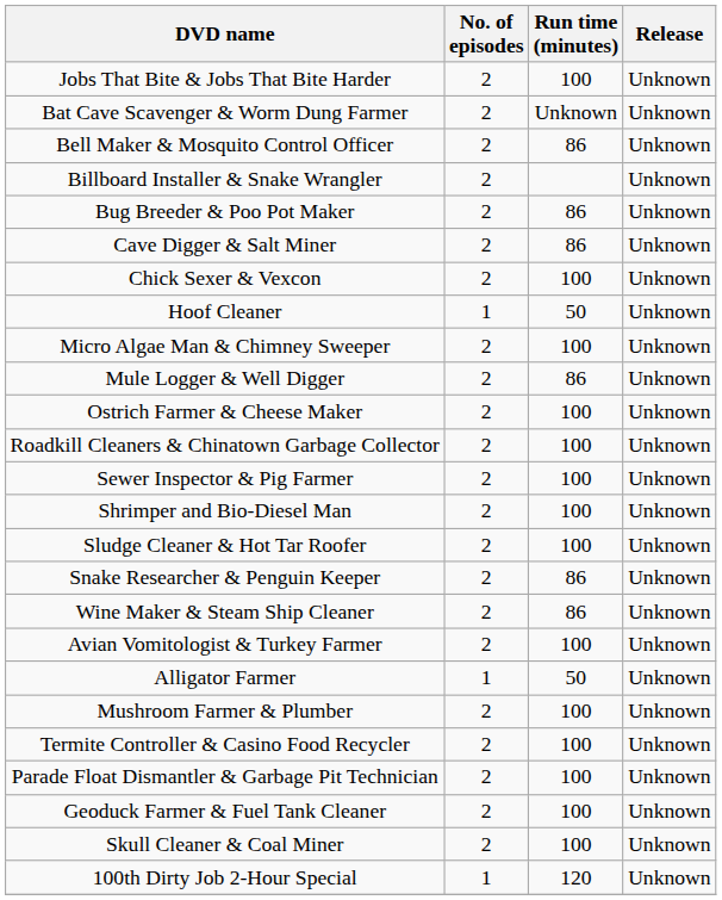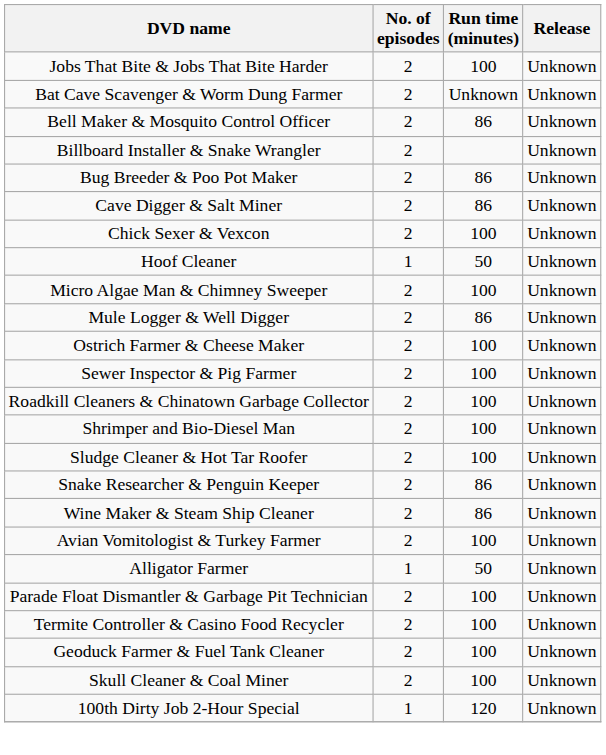rows swapped: Roadkill Cleaners & Chinatown Garbage Collector <-> Sewer Inspector & Pig Farmer
- row: Mushroom Farmer & Plumber | 2 | 100 | Unknown
rows swapped: Termite Controller & Casino Food Recycler <-> Parade Float Dismantler & Garbage Pit Technician
